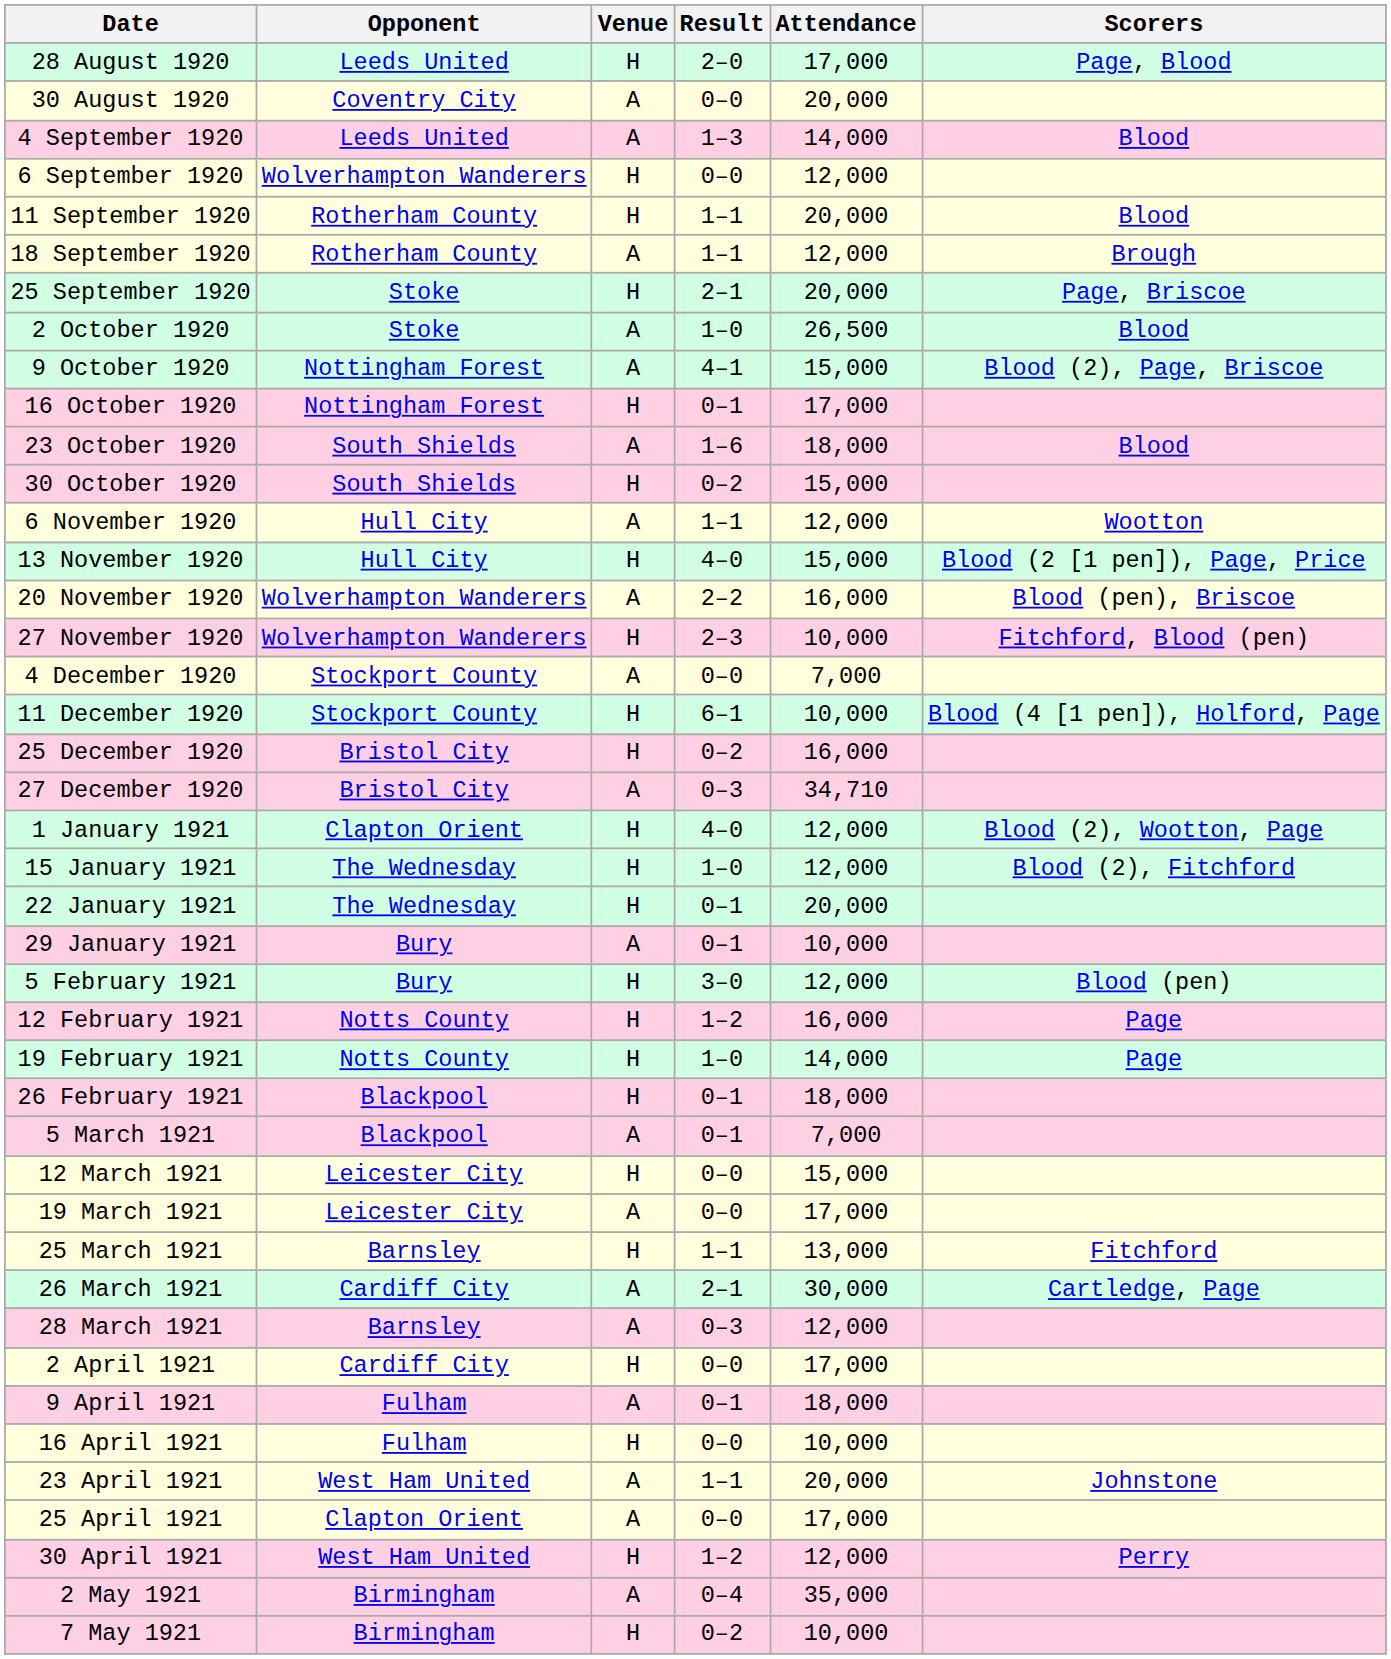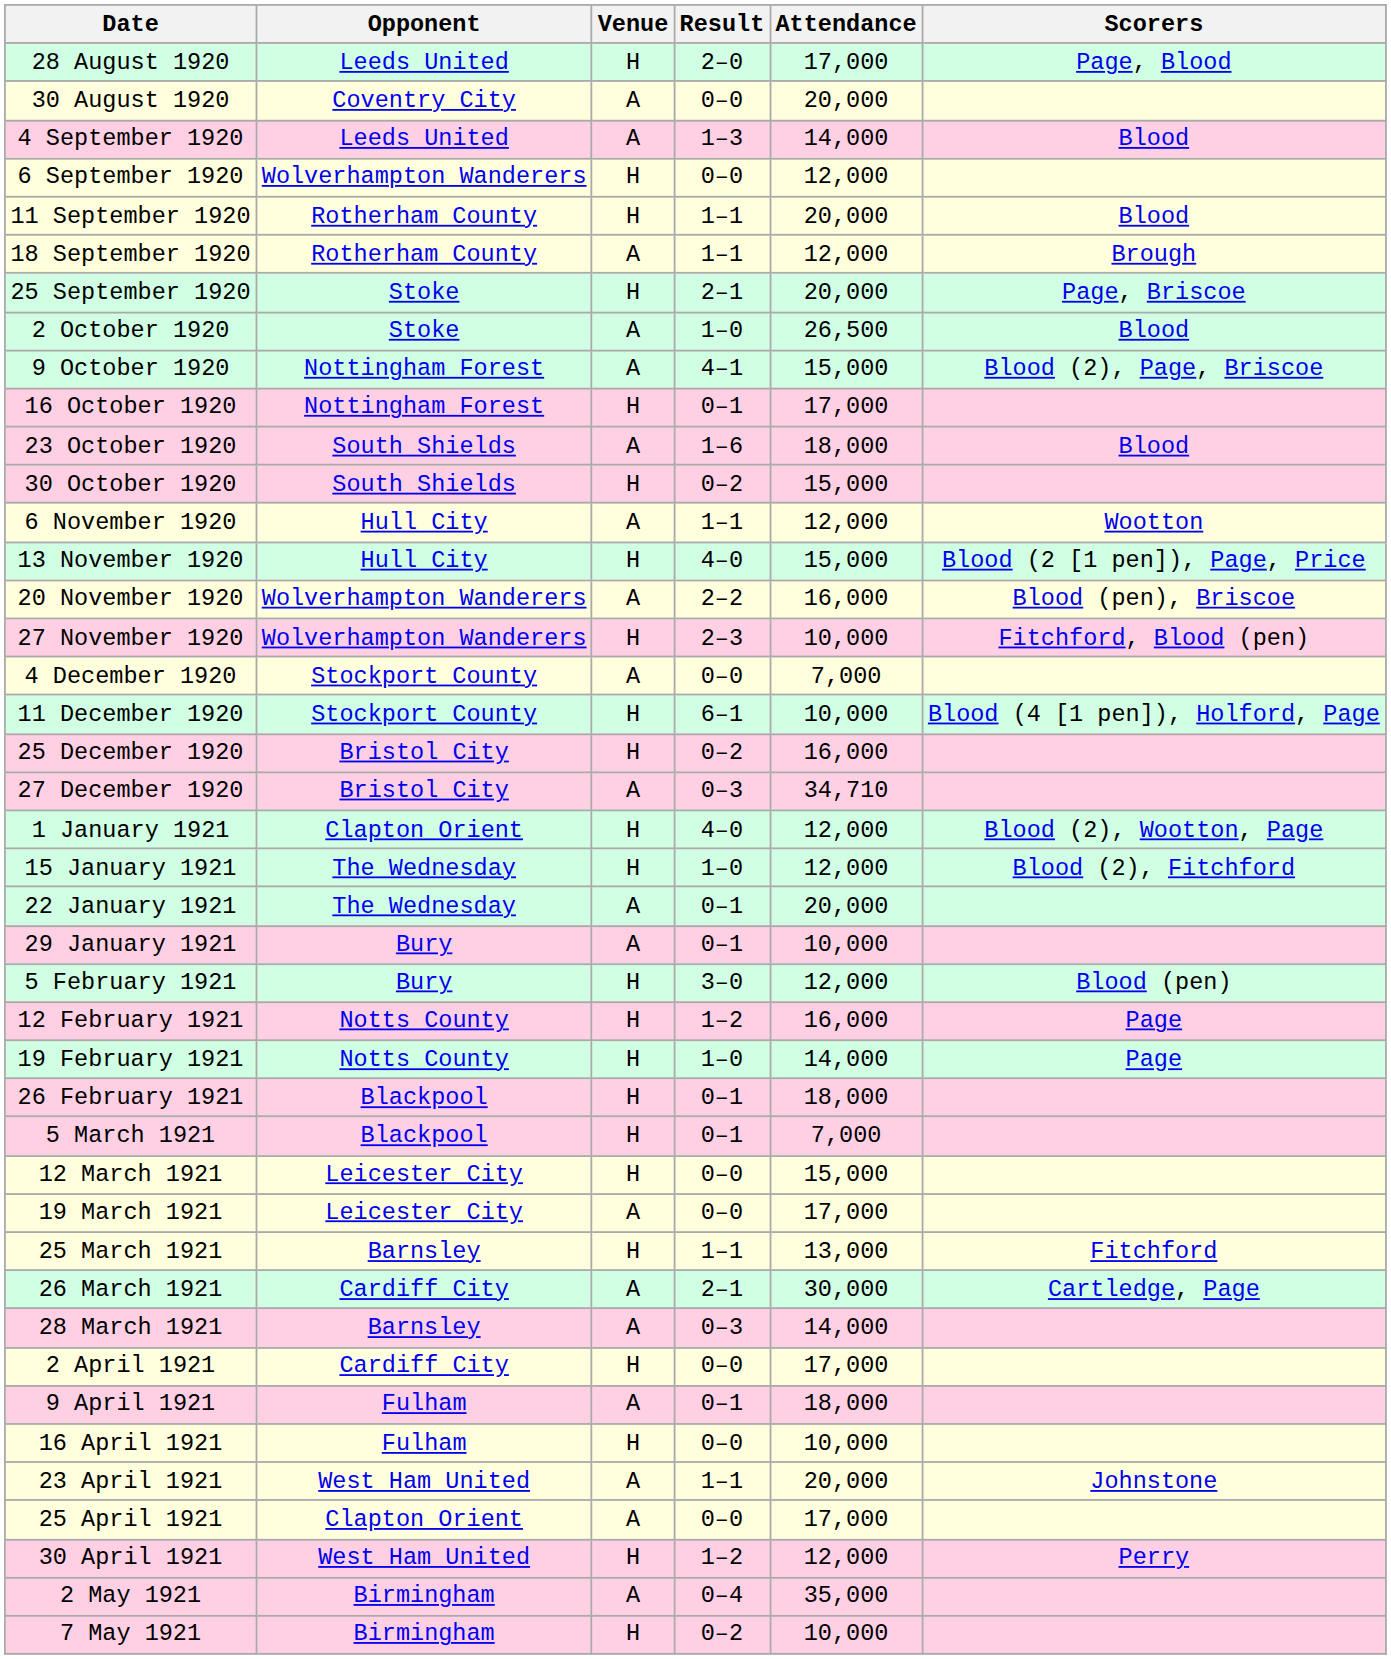22 January 1921 | Venue: H -> A
5 March 1921 | Venue: A -> H
28 March 1921 | Attendance: 12,000 -> 14,000
